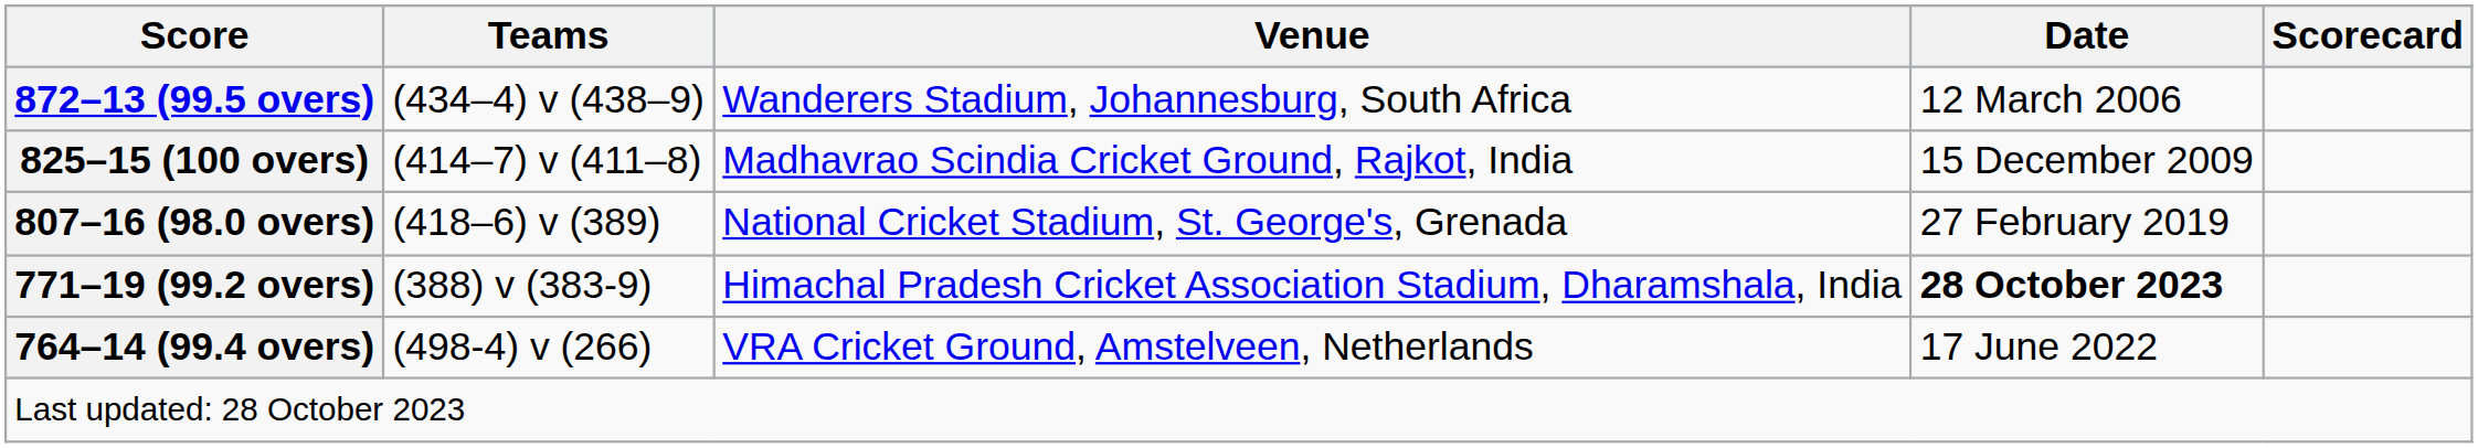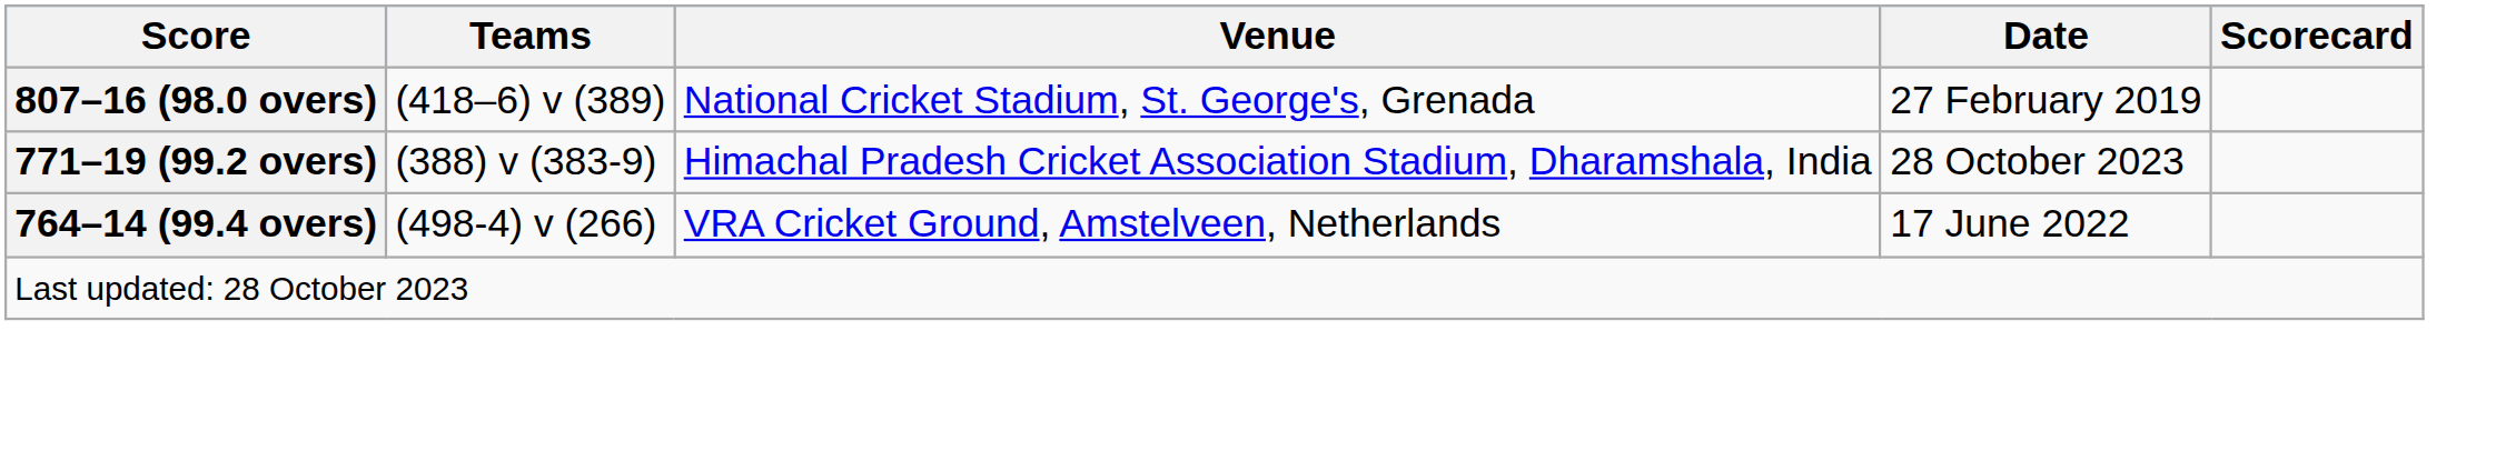- row: 872–13 (99.5 overs) | (434–4) v (438–9) | Wanderers Stadium, Johannesburg, South Africa | 12 March 2006
- row: 825–15 (100 overs) | (414–7) v (411–8) | Madhavrao Scindia Cricket Ground, Rajkot, India | 15 December 2009
771–19 (99.2 overs) | Date: bold -> normal
